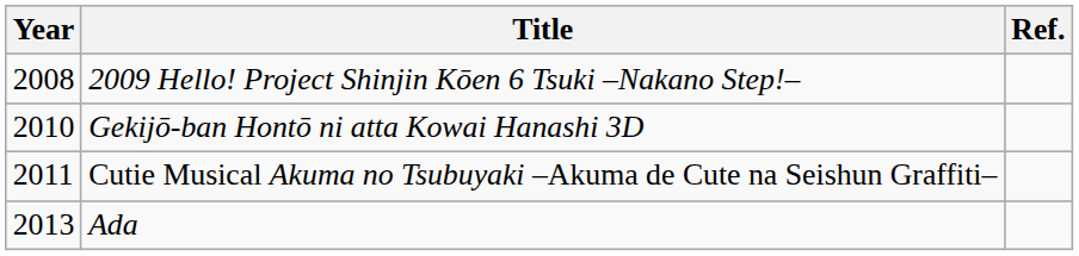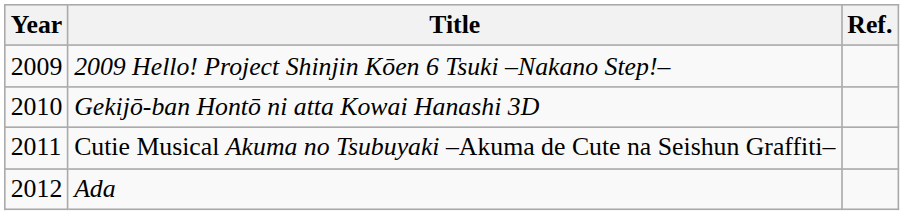2009 Hello! Project Shinjin Kōen 6 Tsuki –Nakano Step!– | Year: 2008 -> 2009
Ada | Year: 2013 -> 2012
